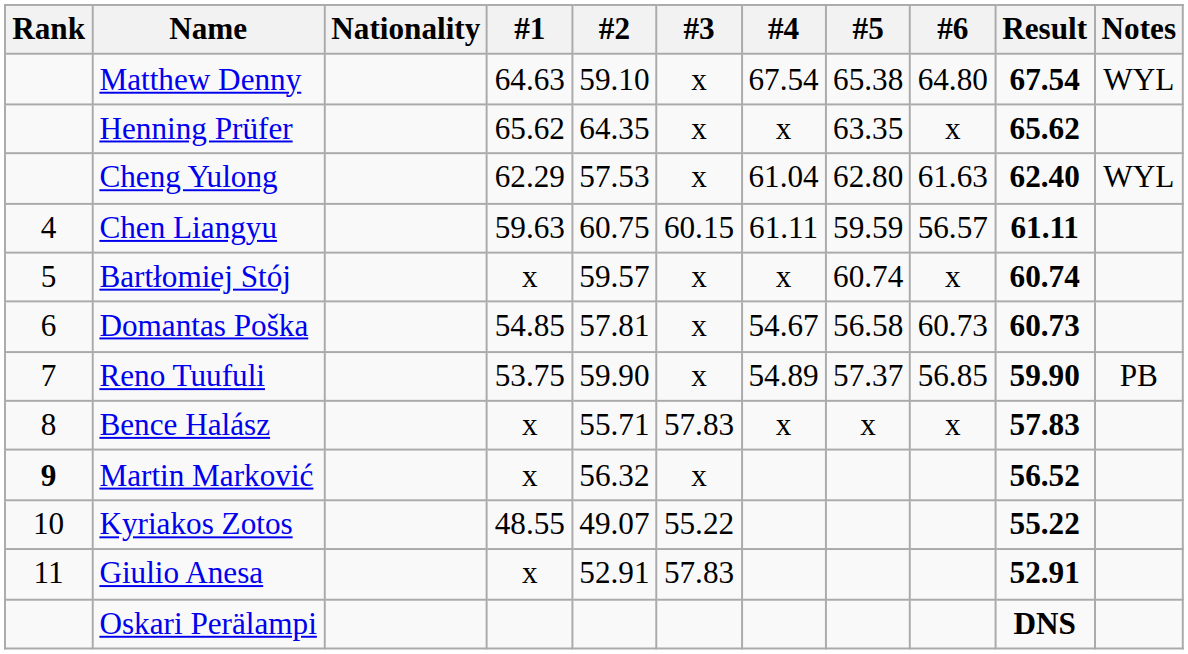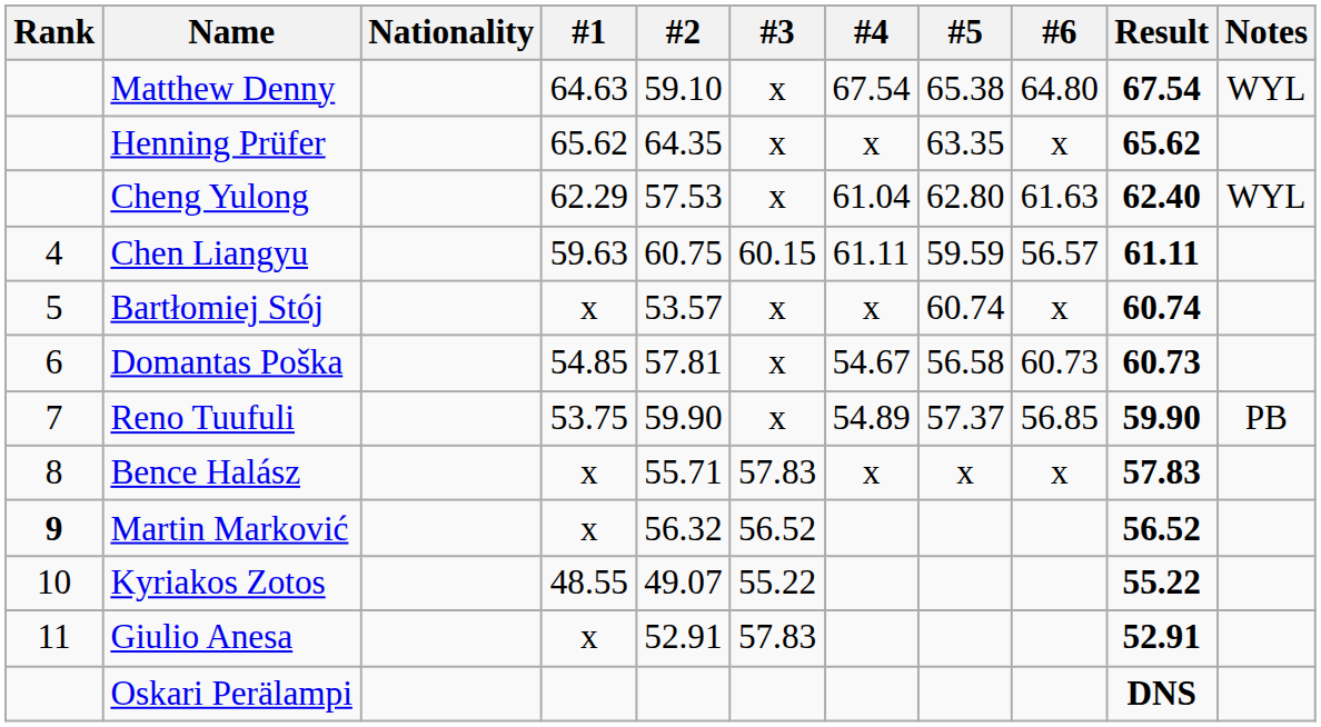Bartłomiej Stój | #2: 59.57 -> 53.57
Martin Marković | #3: x -> 56.52
